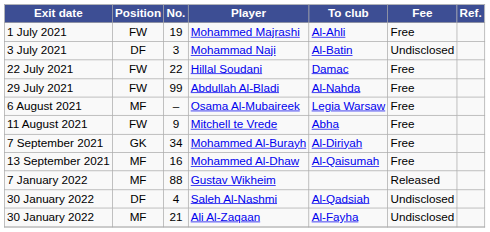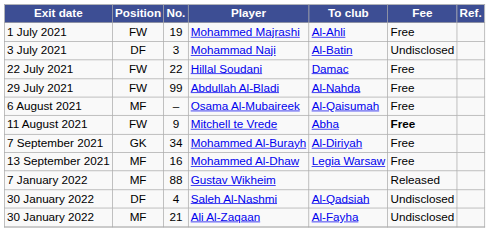Osama Al-Mubaireek | To club: Legia Warsaw -> Al-Qaisumah
Mitchell te Vrede | Fee: normal -> bold
Mohammed Al-Dhaw | To club: Al-Qaisumah -> Legia Warsaw
